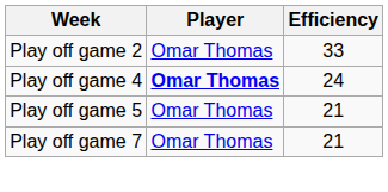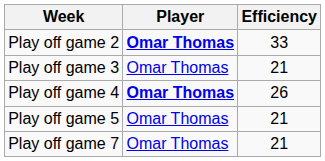Play off game 2 | Player: normal -> bold
+ row: Play off game 3 | Omar Thomas | 21
Play off game 4 | Efficiency: 24 -> 26
